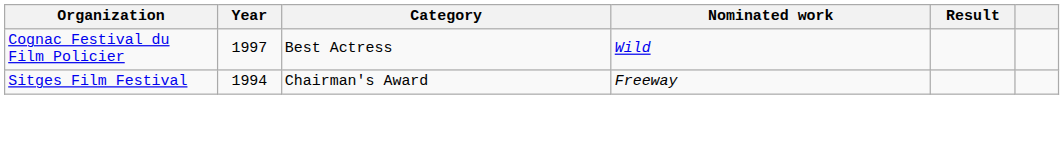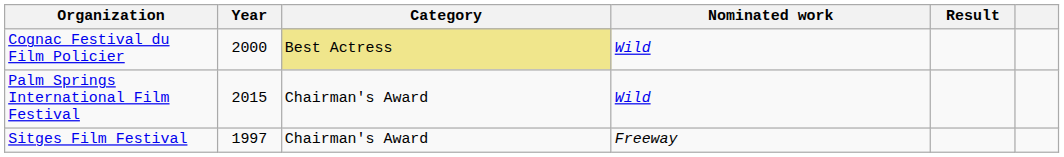Cognac Festival du Film Policier | Year: 1997 -> 2000
Cognac Festival du Film Policier | Category: no background -> khaki background
+ row: Palm Springs International Film Festival | 2015 | Chairman's Award | Wild
Sitges Film Festival | Year: 1994 -> 1997
